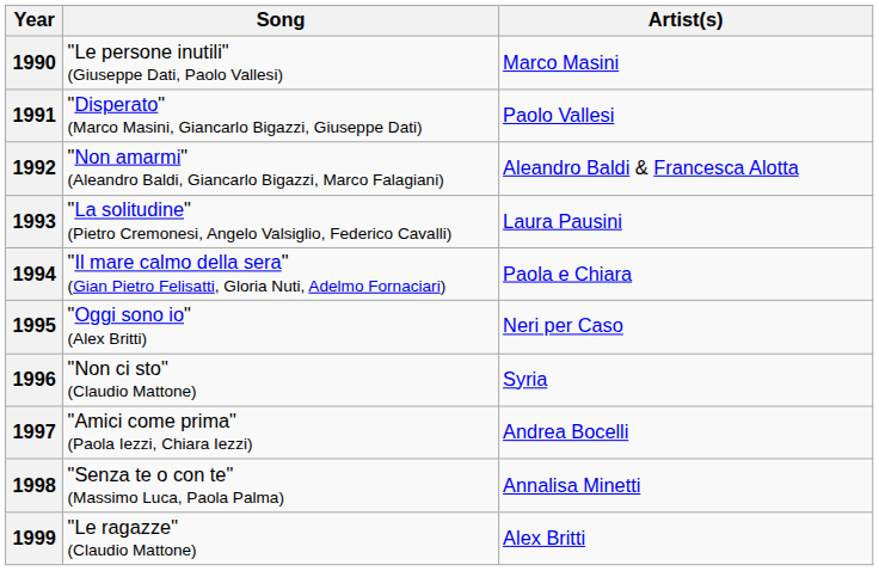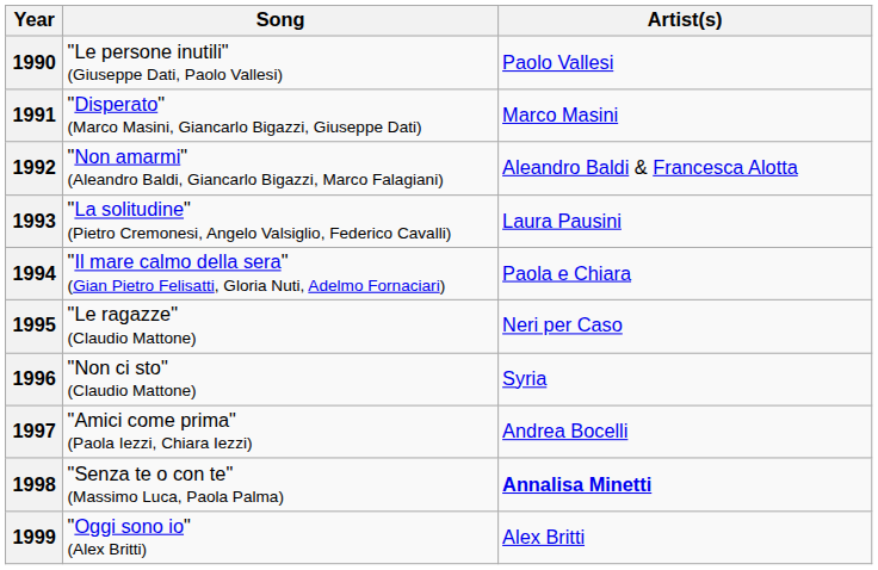1990 | Artist(s): Marco Masini -> Paolo Vallesi
1991 | Artist(s): Paolo Vallesi -> Marco Masini
1995 | Song: "Oggi sono io" (Alex Britti) -> "Le ragazze" (Claudio Mattone)
1998 | Artist(s): normal -> bold
1999 | Song: "Le ragazze" (Claudio Mattone) -> "Oggi sono io" (Alex Britti)
